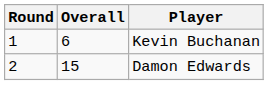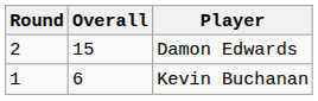rows swapped: Kevin Buchanan <-> Damon Edwards
